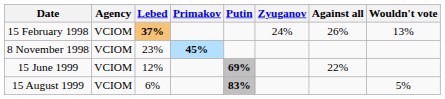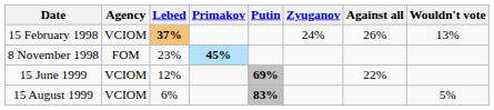8 November 1998 | Agency: VCIOM -> FOM
